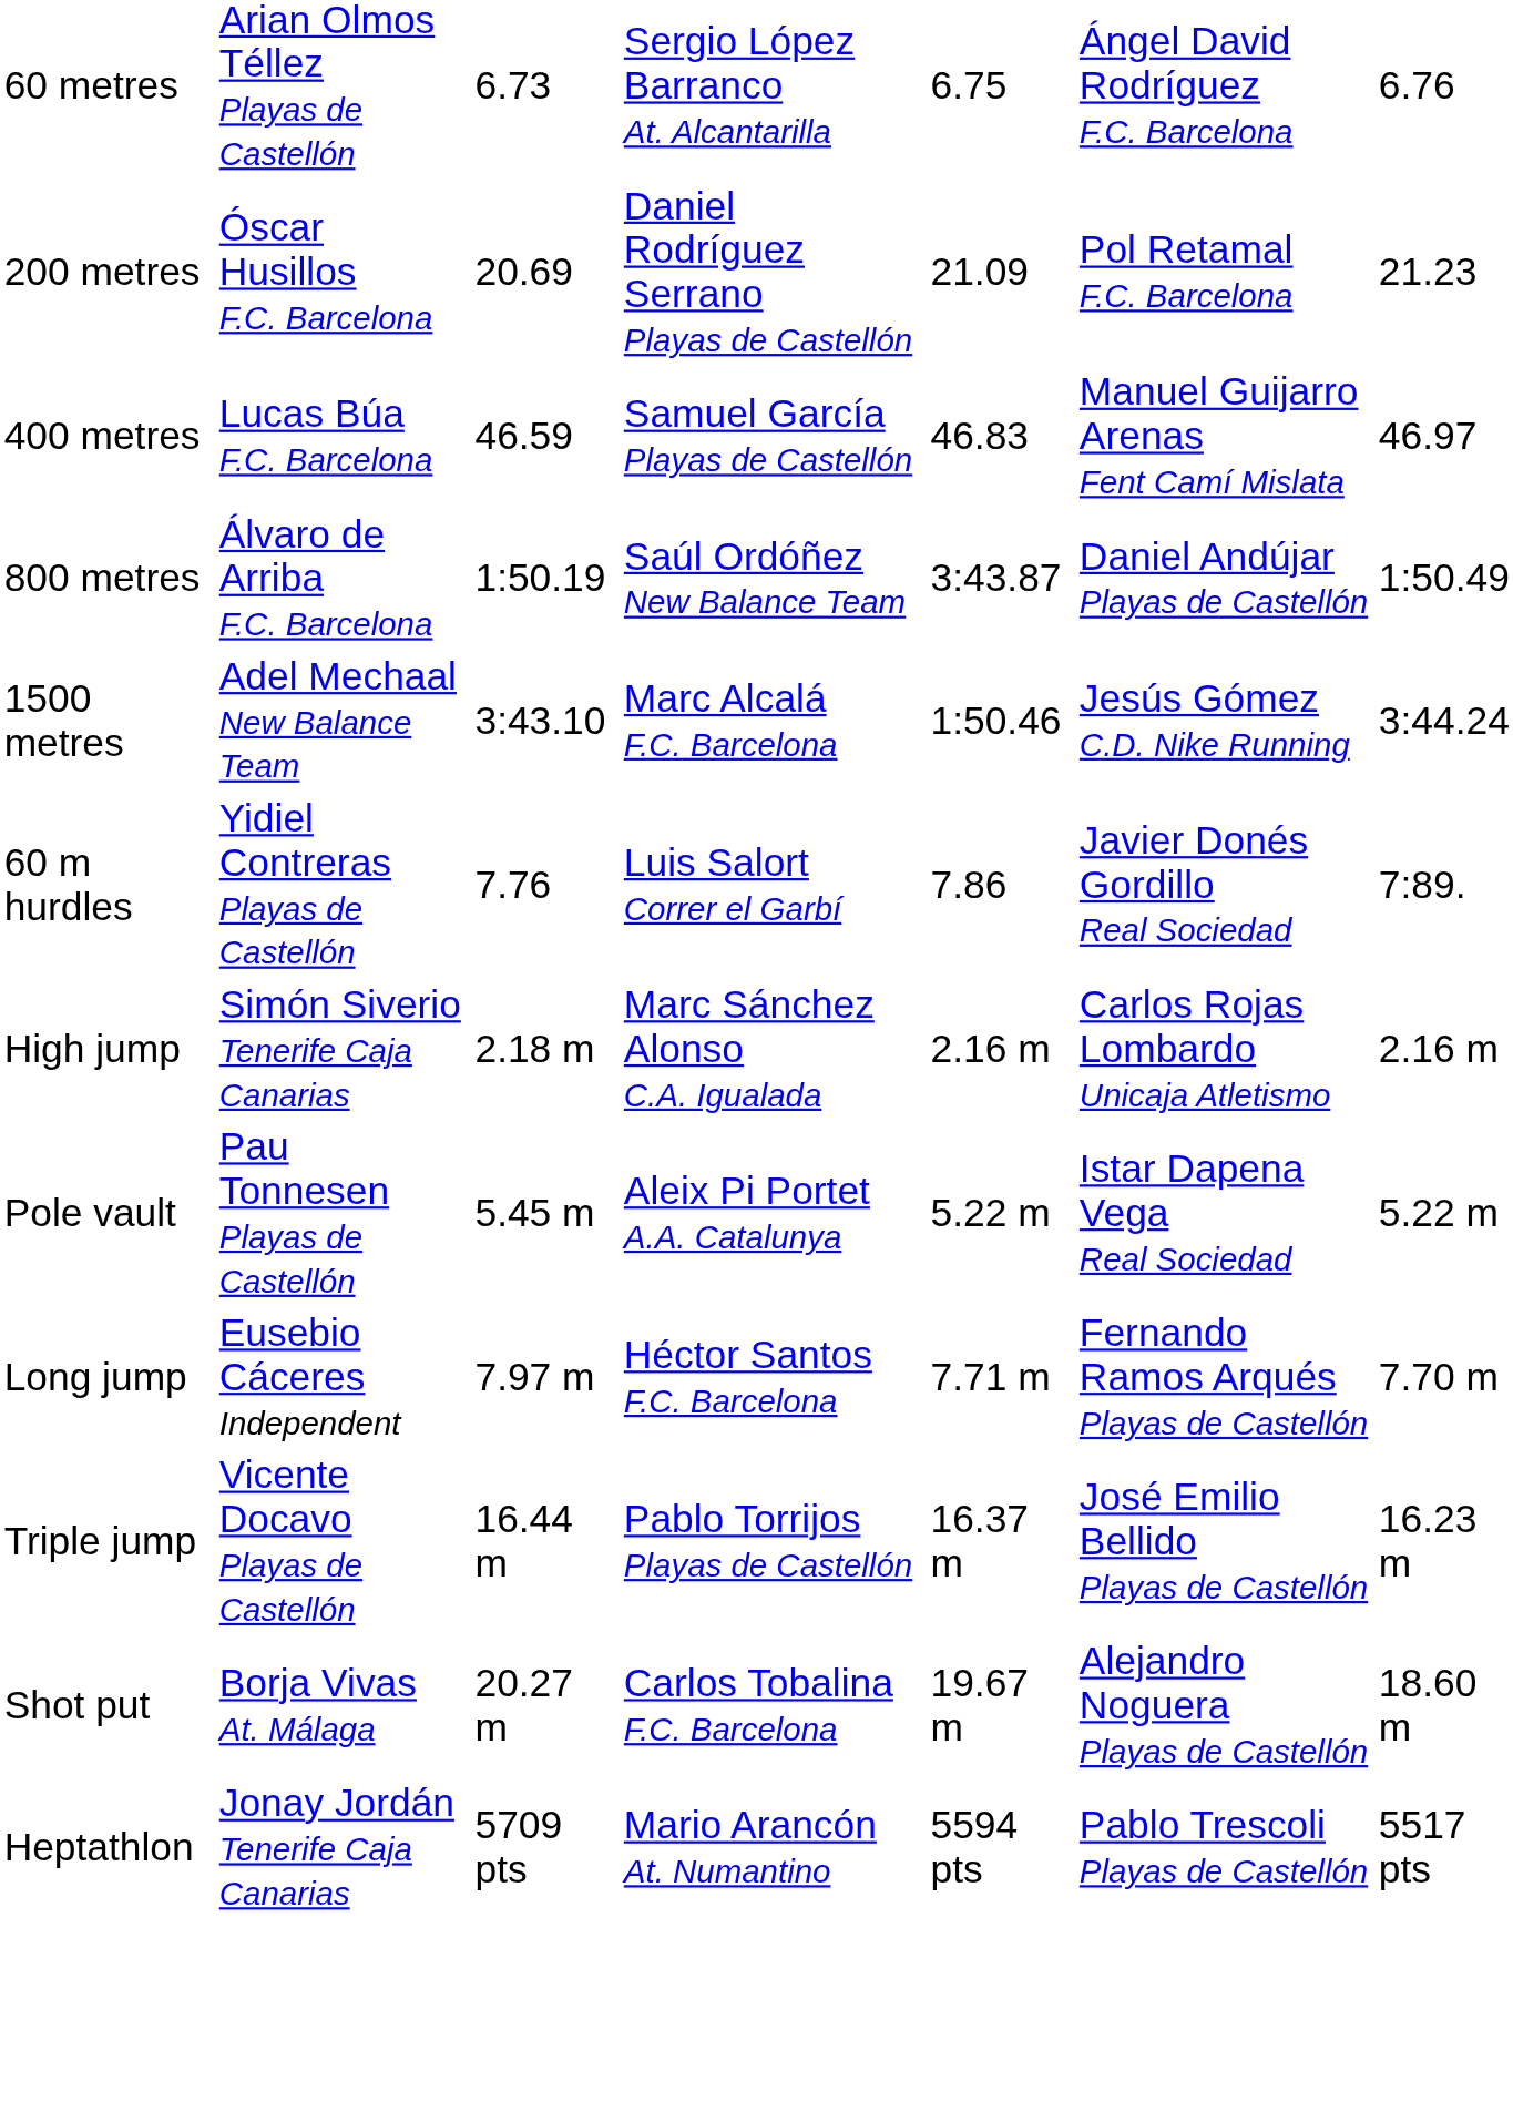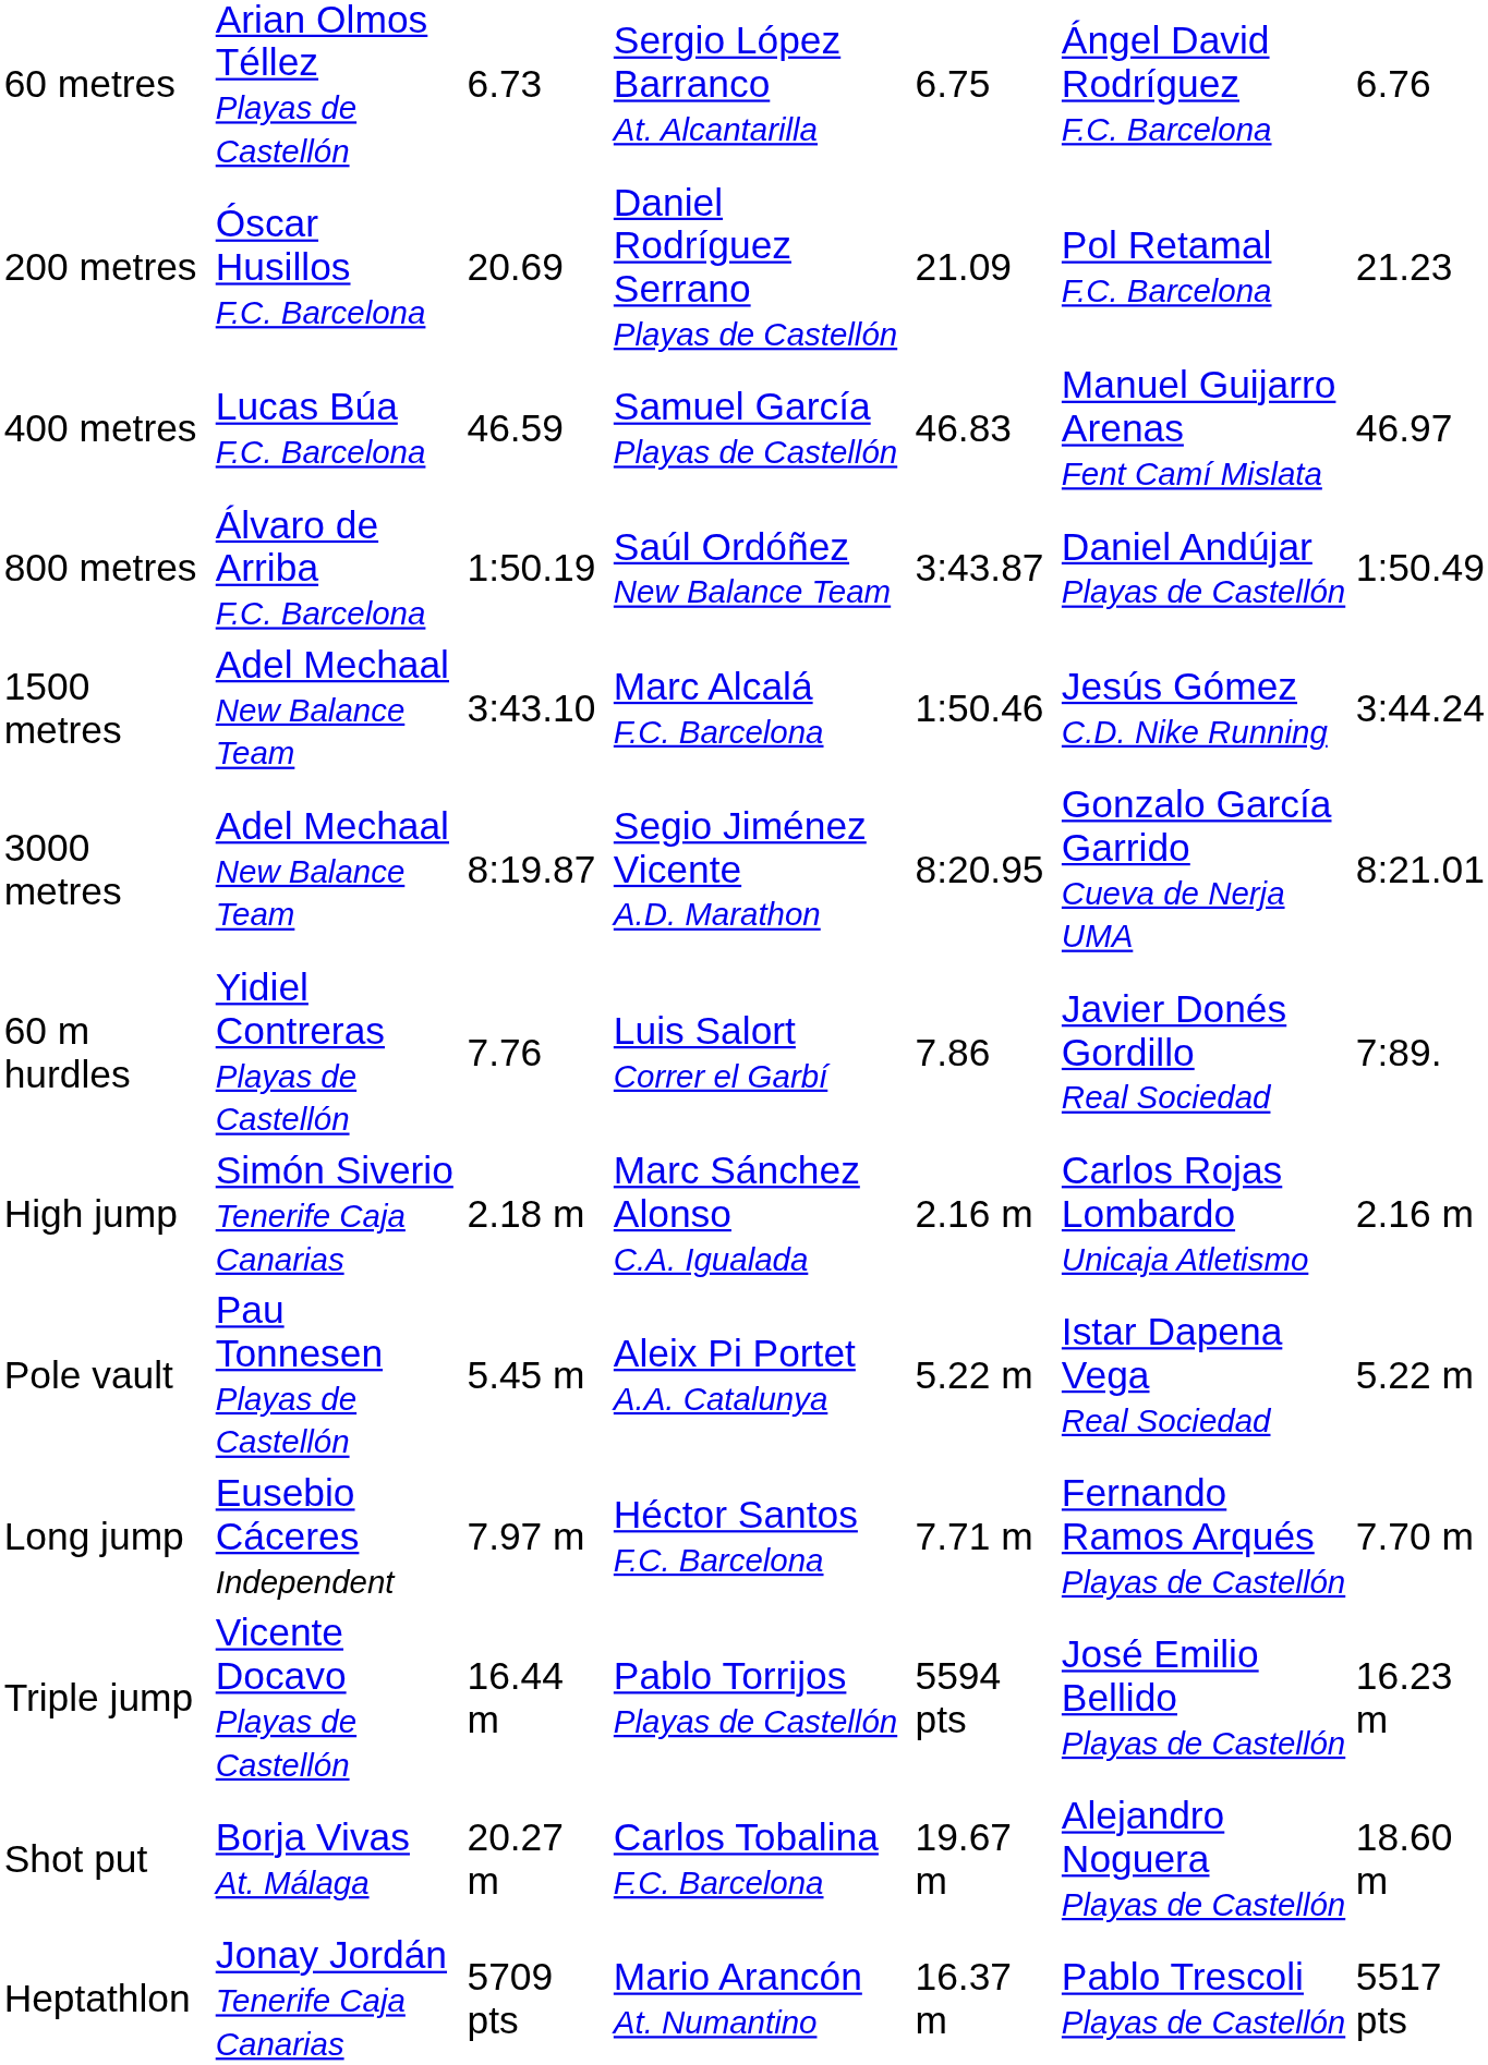+ row: 3000 metres | Adel Mechaal New Balance Team | 8:19.87 | Segio Jiménez Vicente A.D. Marathon | 8:20.95 | Gonzalo García Garrido Cueva de Nerja UMA | 8:21.01
Triple jump | column 5: 16.37 m -> 5594 pts
Heptathlon | column 5: 5594 pts -> 16.37 m
